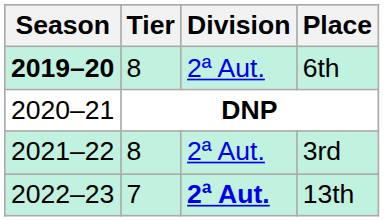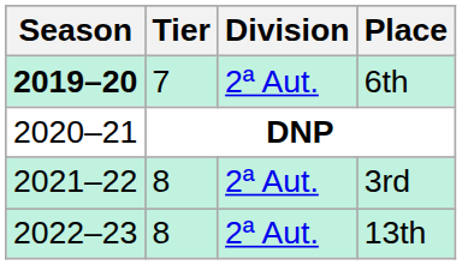6th | Tier: 8 -> 7
13th | Tier: 7 -> 8
13th | Division: bold -> normal
